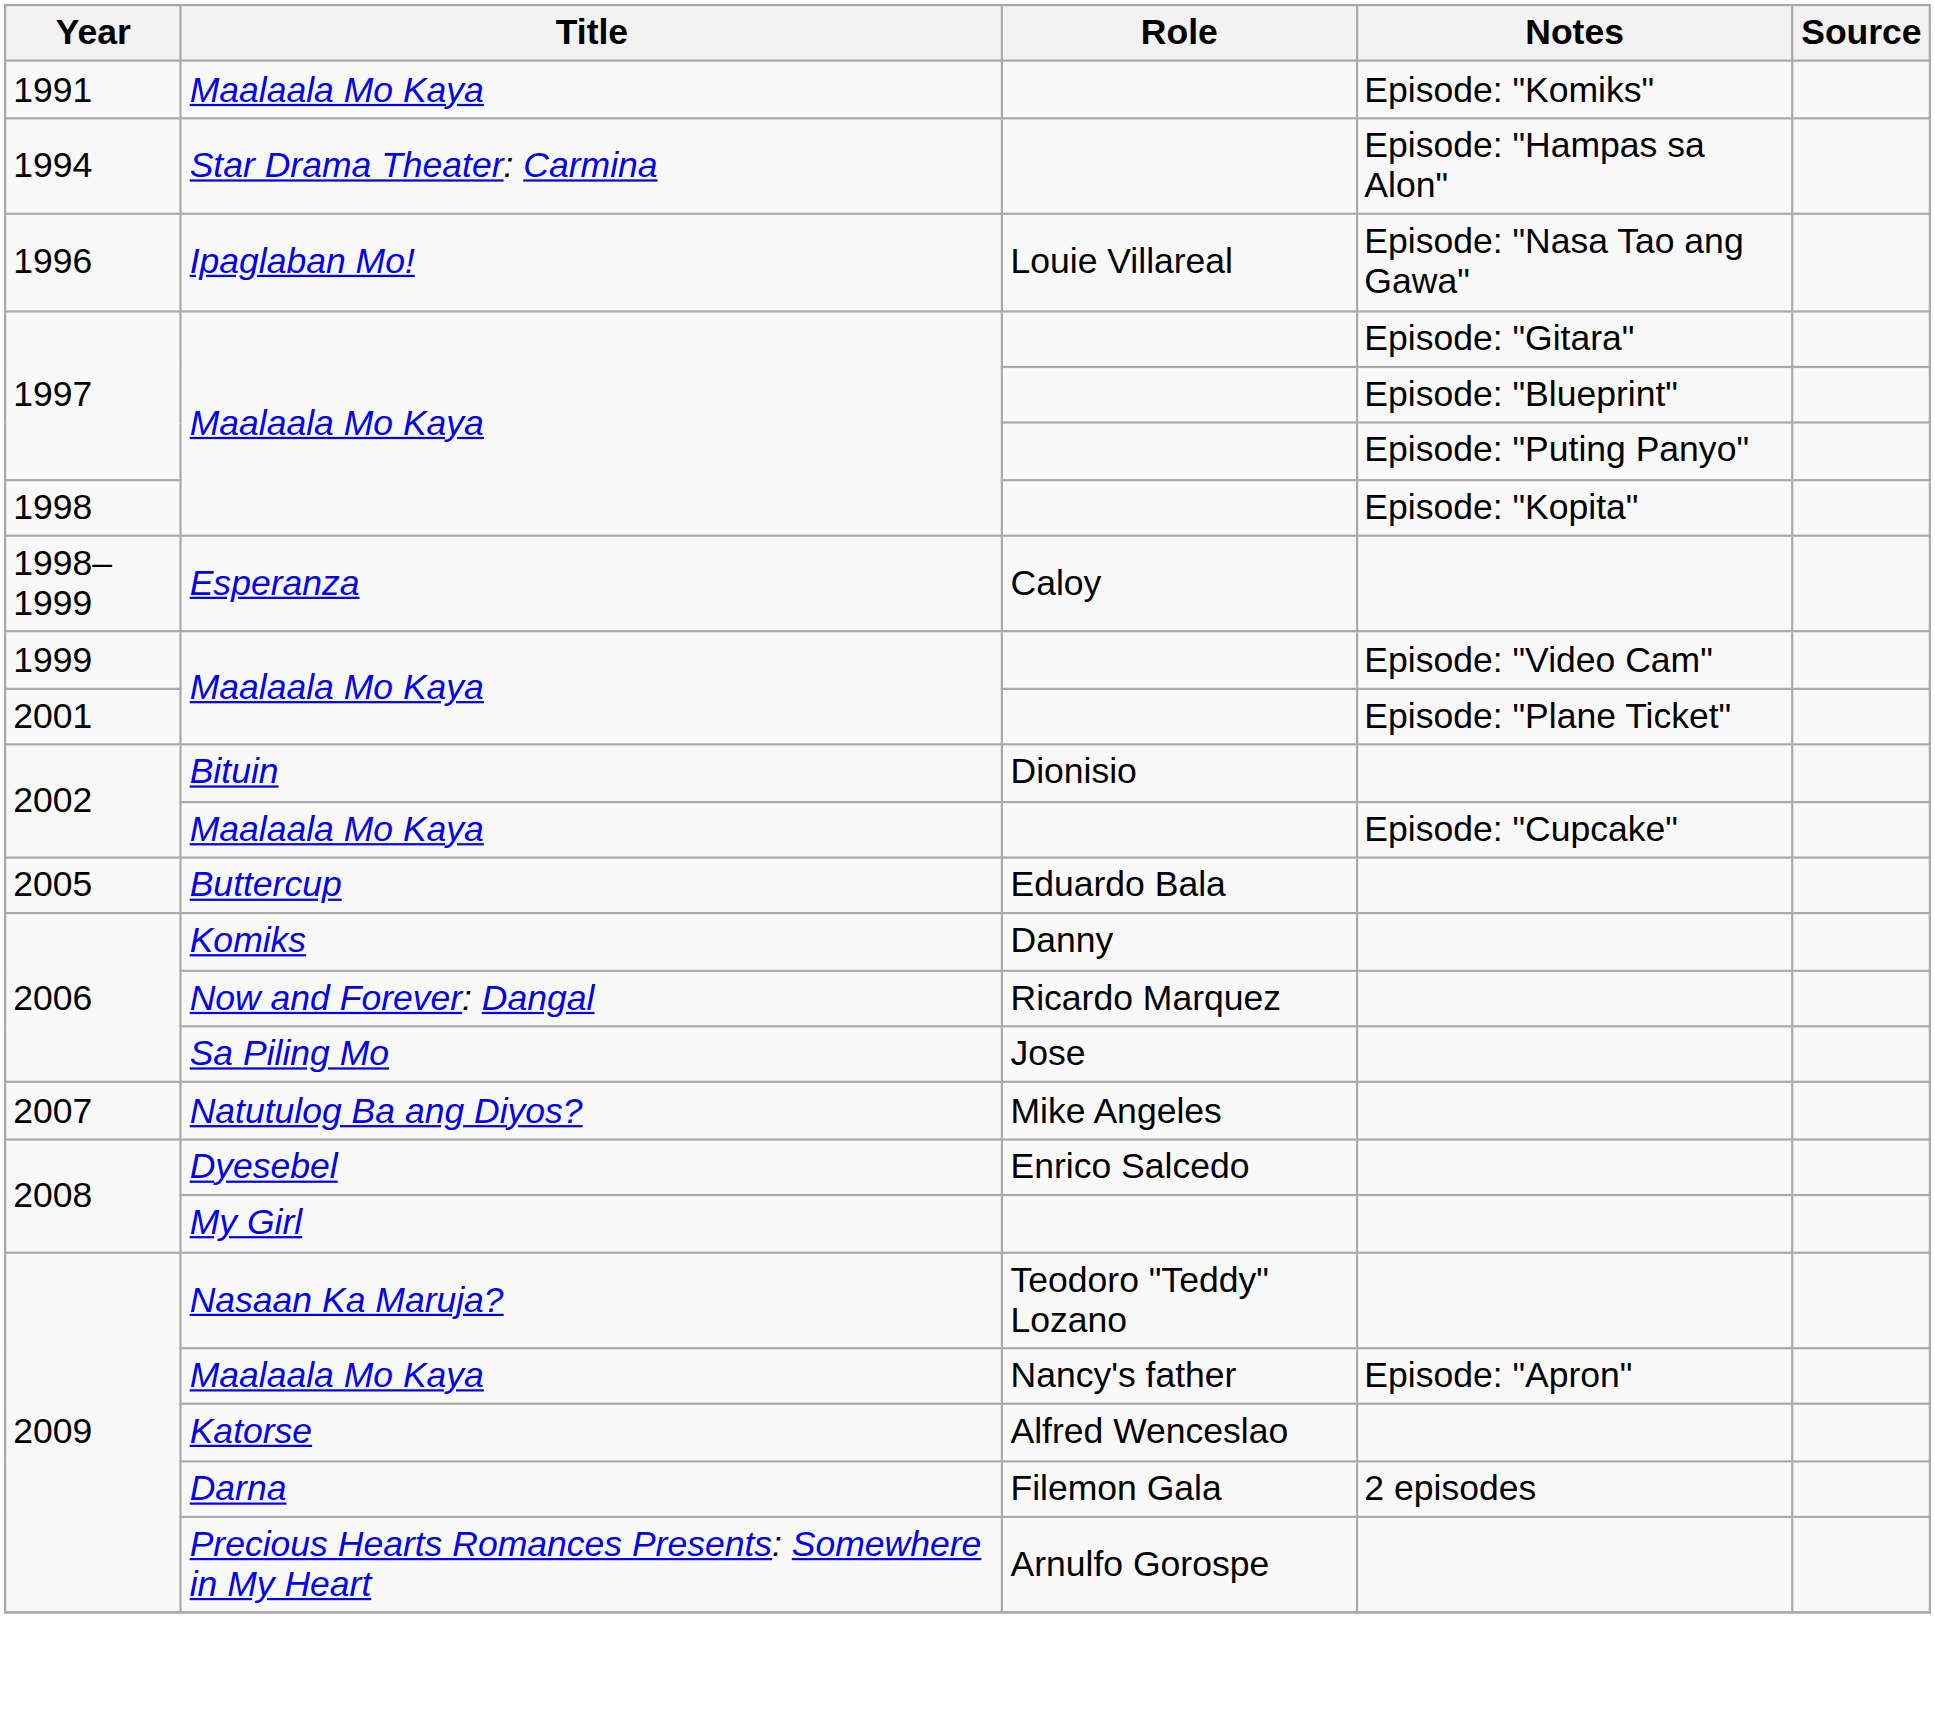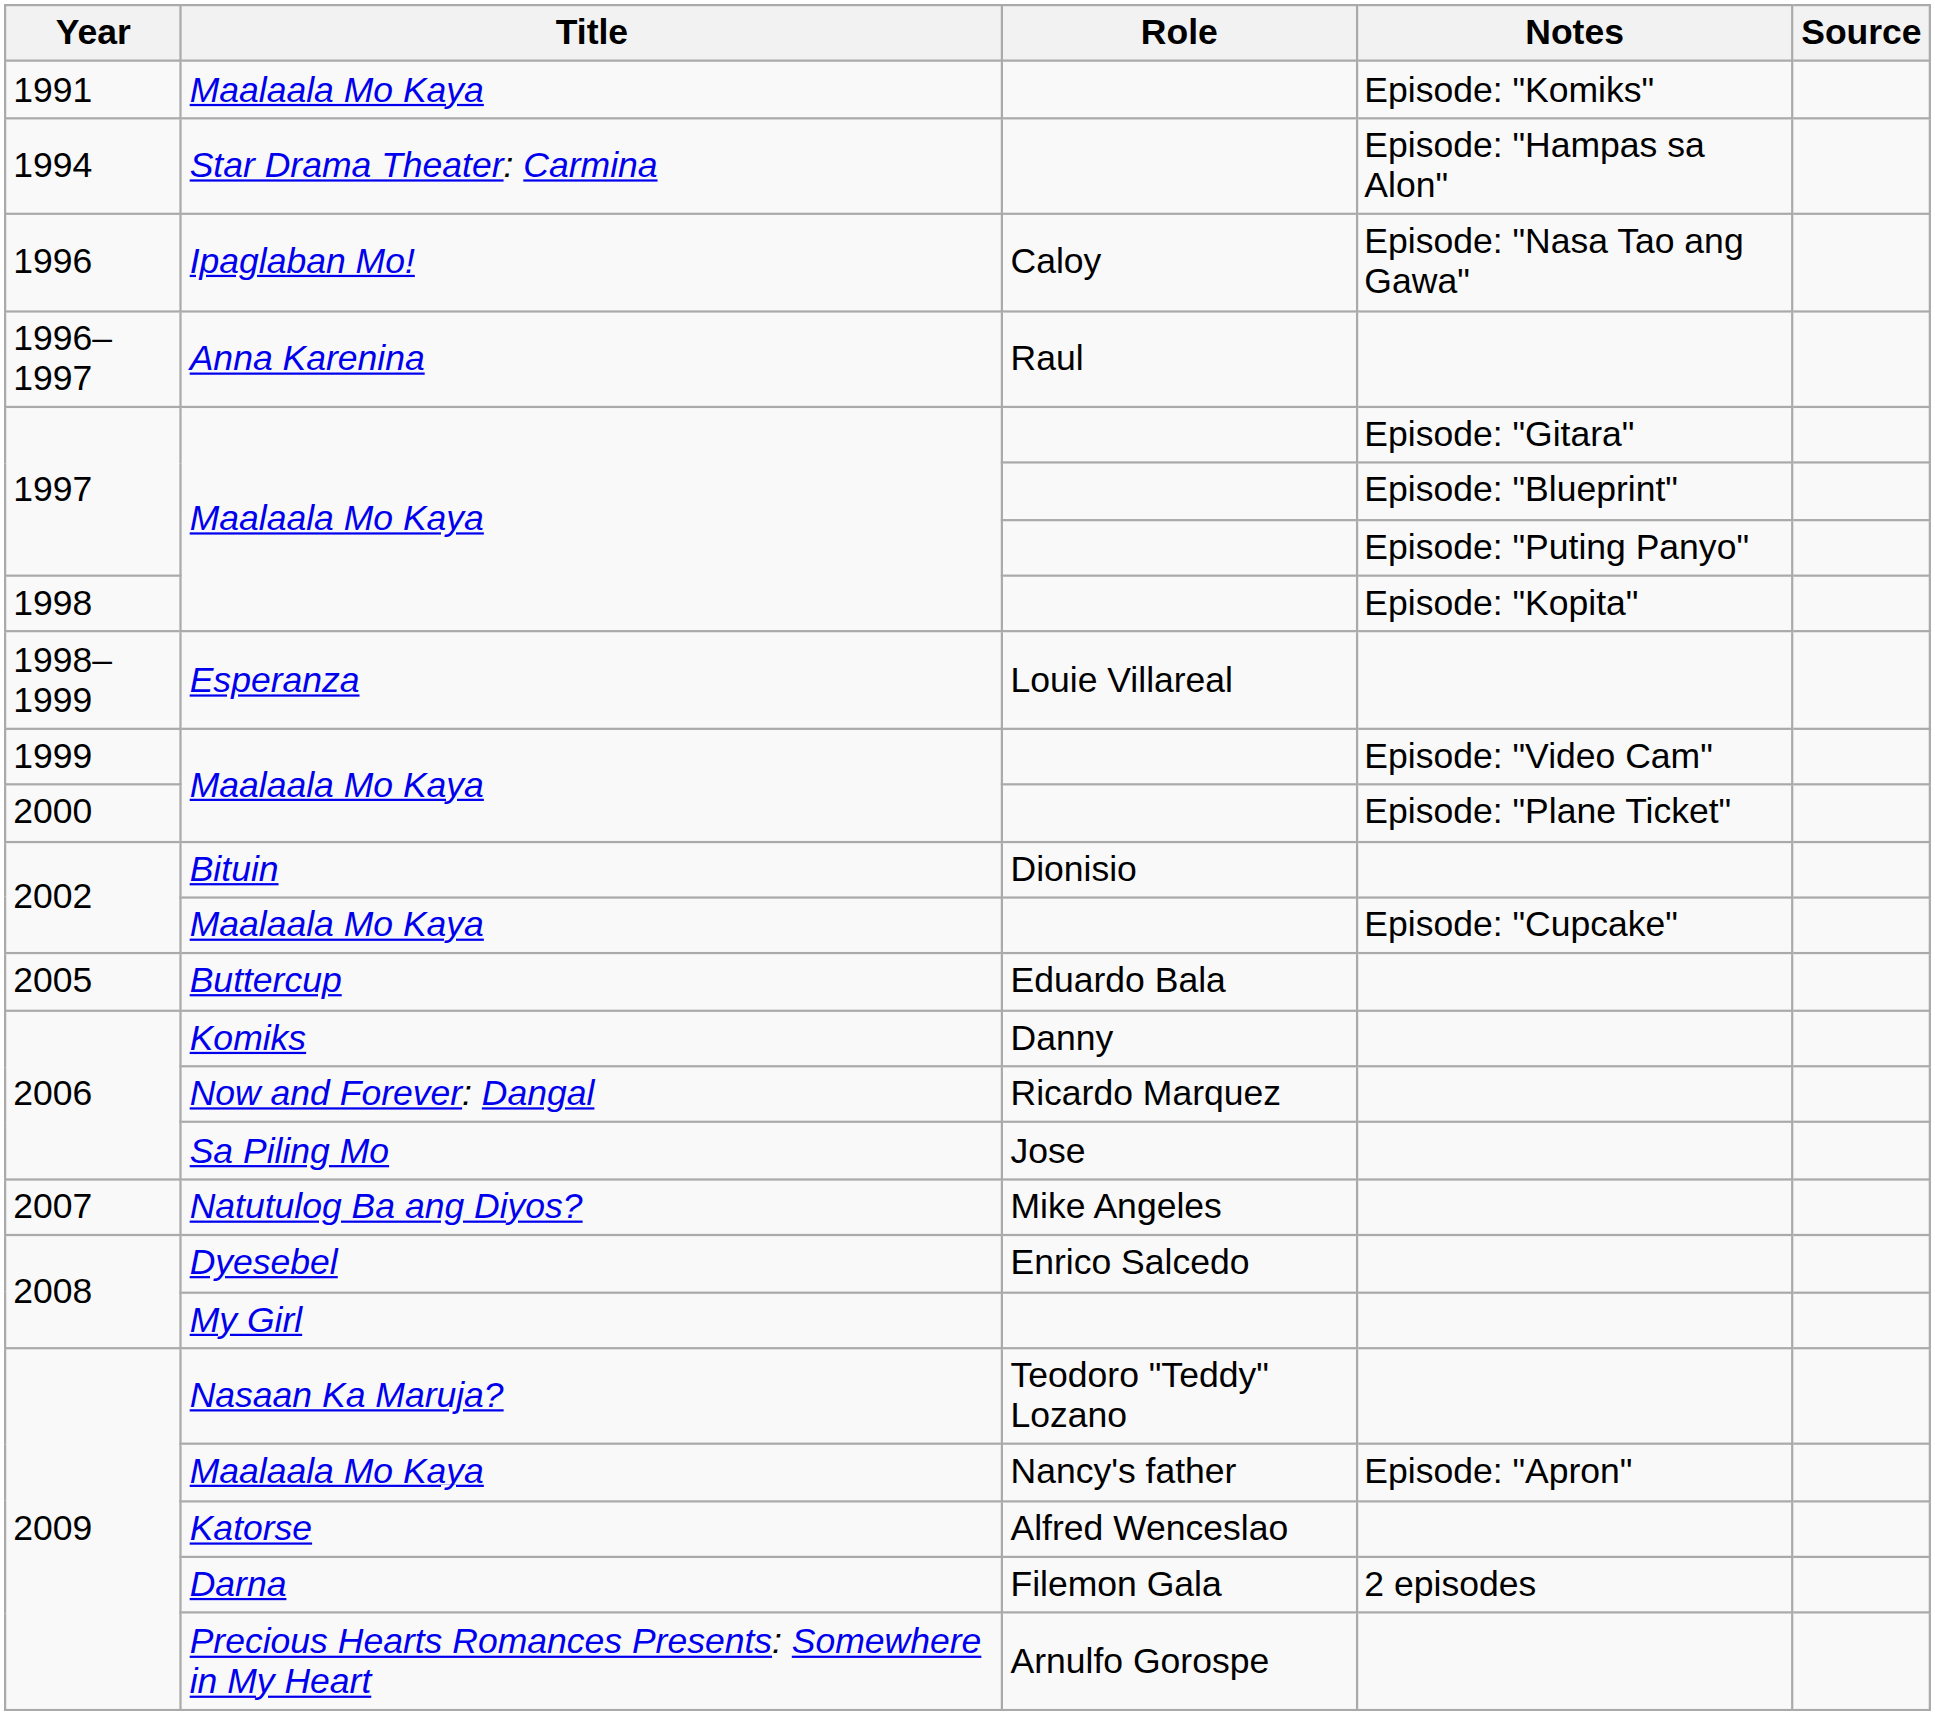Ipaglaban Mo! | Role: Louie Villareal -> Caloy
+ row: 1996–1997 | Anna Karenina | Raul
Esperanza | Role: Caloy -> Louie Villareal
Maalaala Mo Kaya / Episode: "Plane Ticket" | Year: 2001 -> 2000
